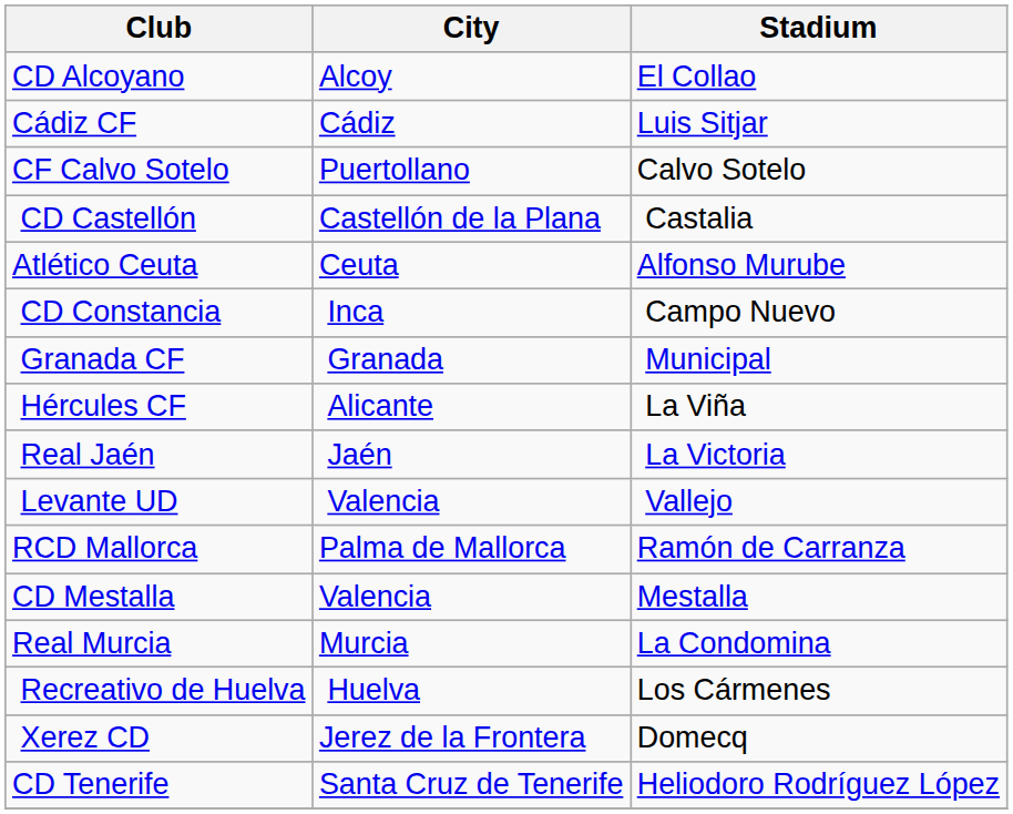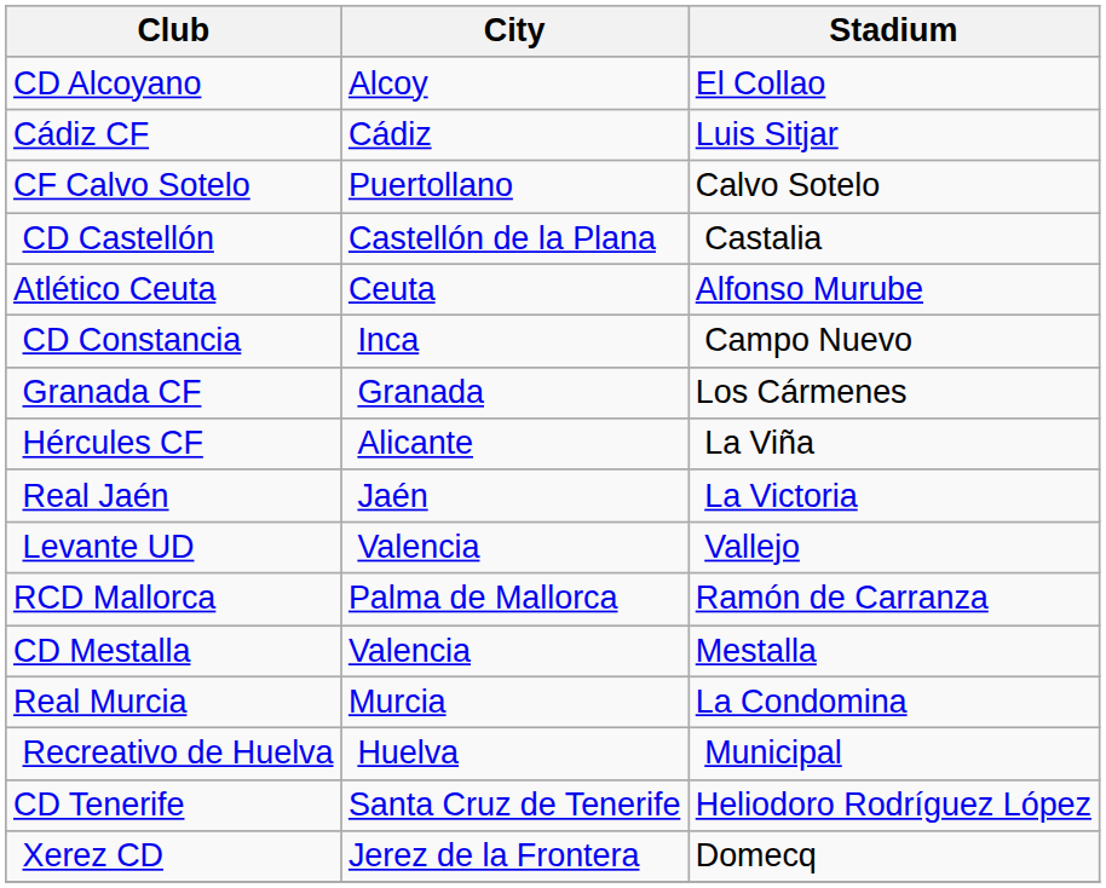Granada CF | Stadium: Municipal -> Los Cármenes
Recreativo de Huelva | Stadium: Los Cármenes -> Municipal
rows swapped: CD Tenerife <-> Xerez CD
